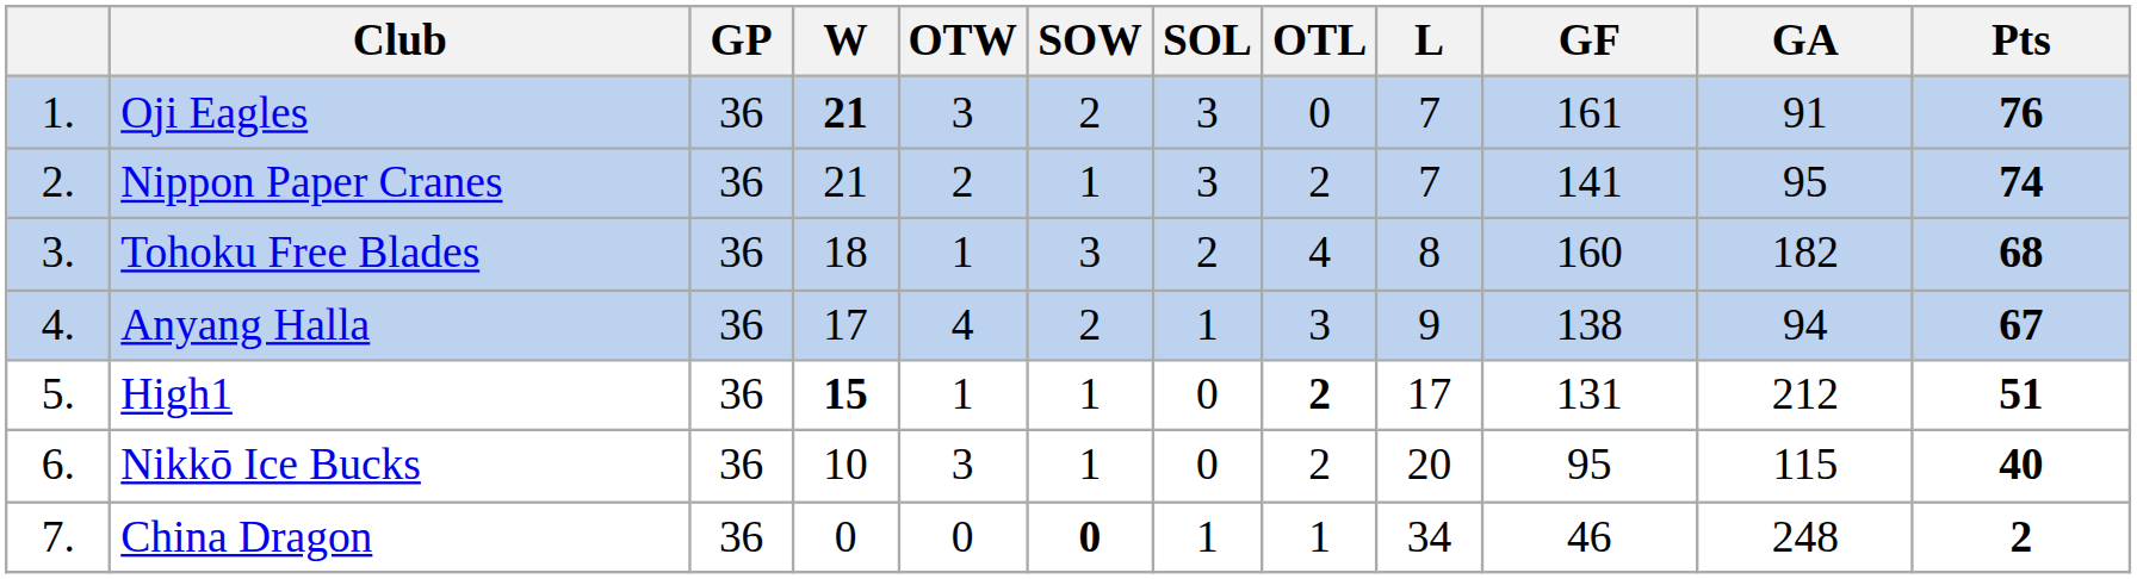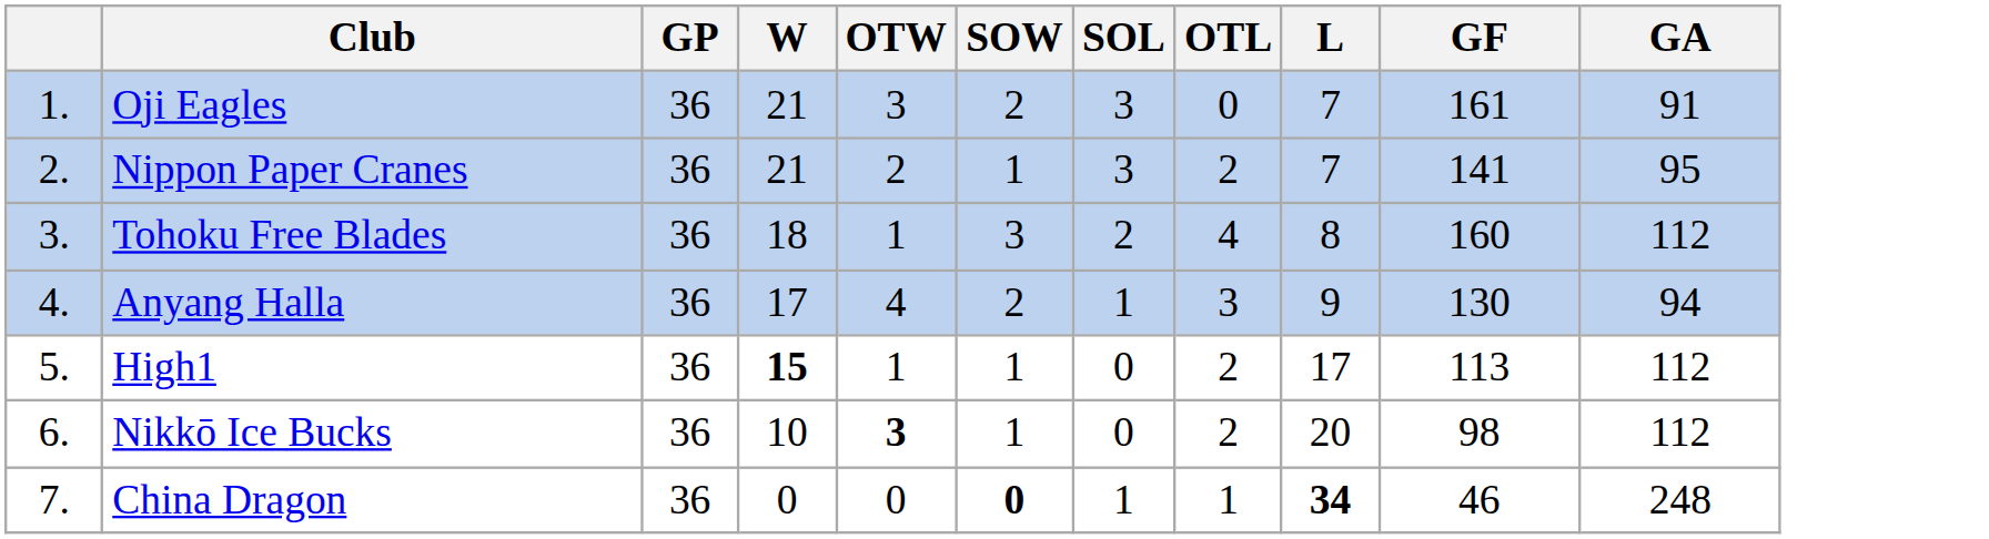- column: Pts | 76 | 74 | 68 | 67 | 51 | 40 | 2
Oji Eagles | W: bold -> normal
Tohoku Free Blades | GA: 182 -> 112
Anyang Halla | GF: 138 -> 130
High1 | OTL: bold -> normal
High1 | GF: 131 -> 113
High1 | GA: 212 -> 112
Nikkō Ice Bucks | OTW: normal -> bold
Nikkō Ice Bucks | GF: 95 -> 98
Nikkō Ice Bucks | GA: 115 -> 112
China Dragon | L: normal -> bold
